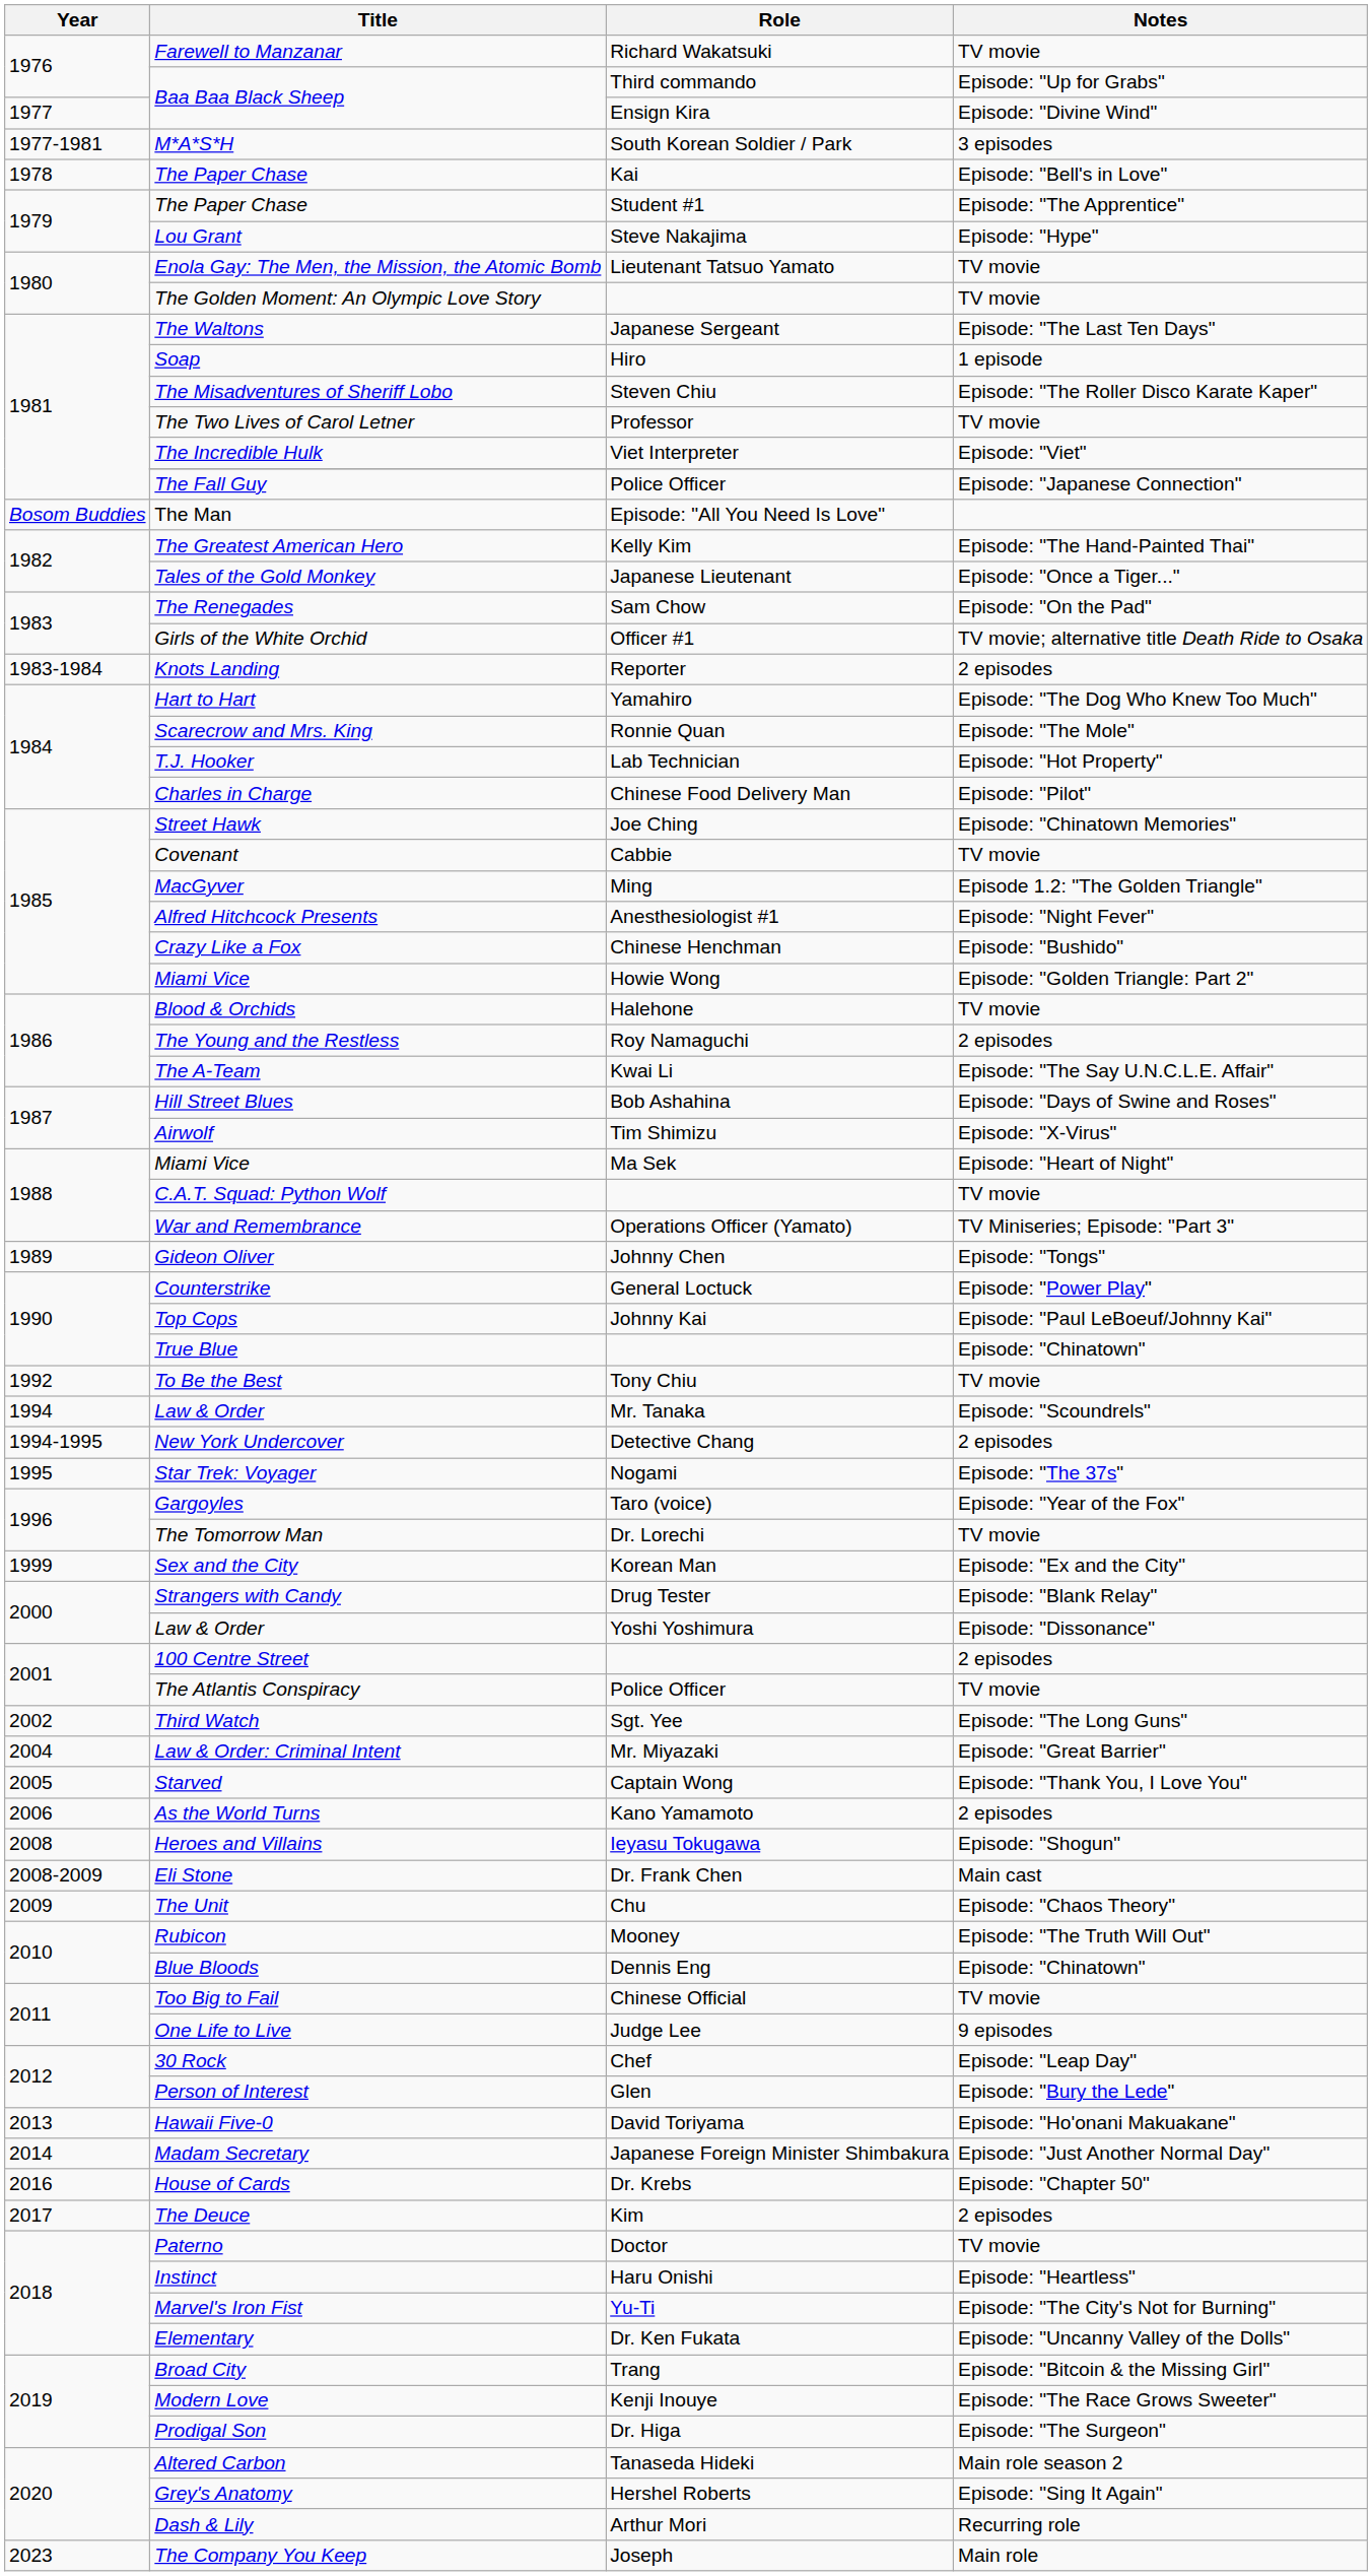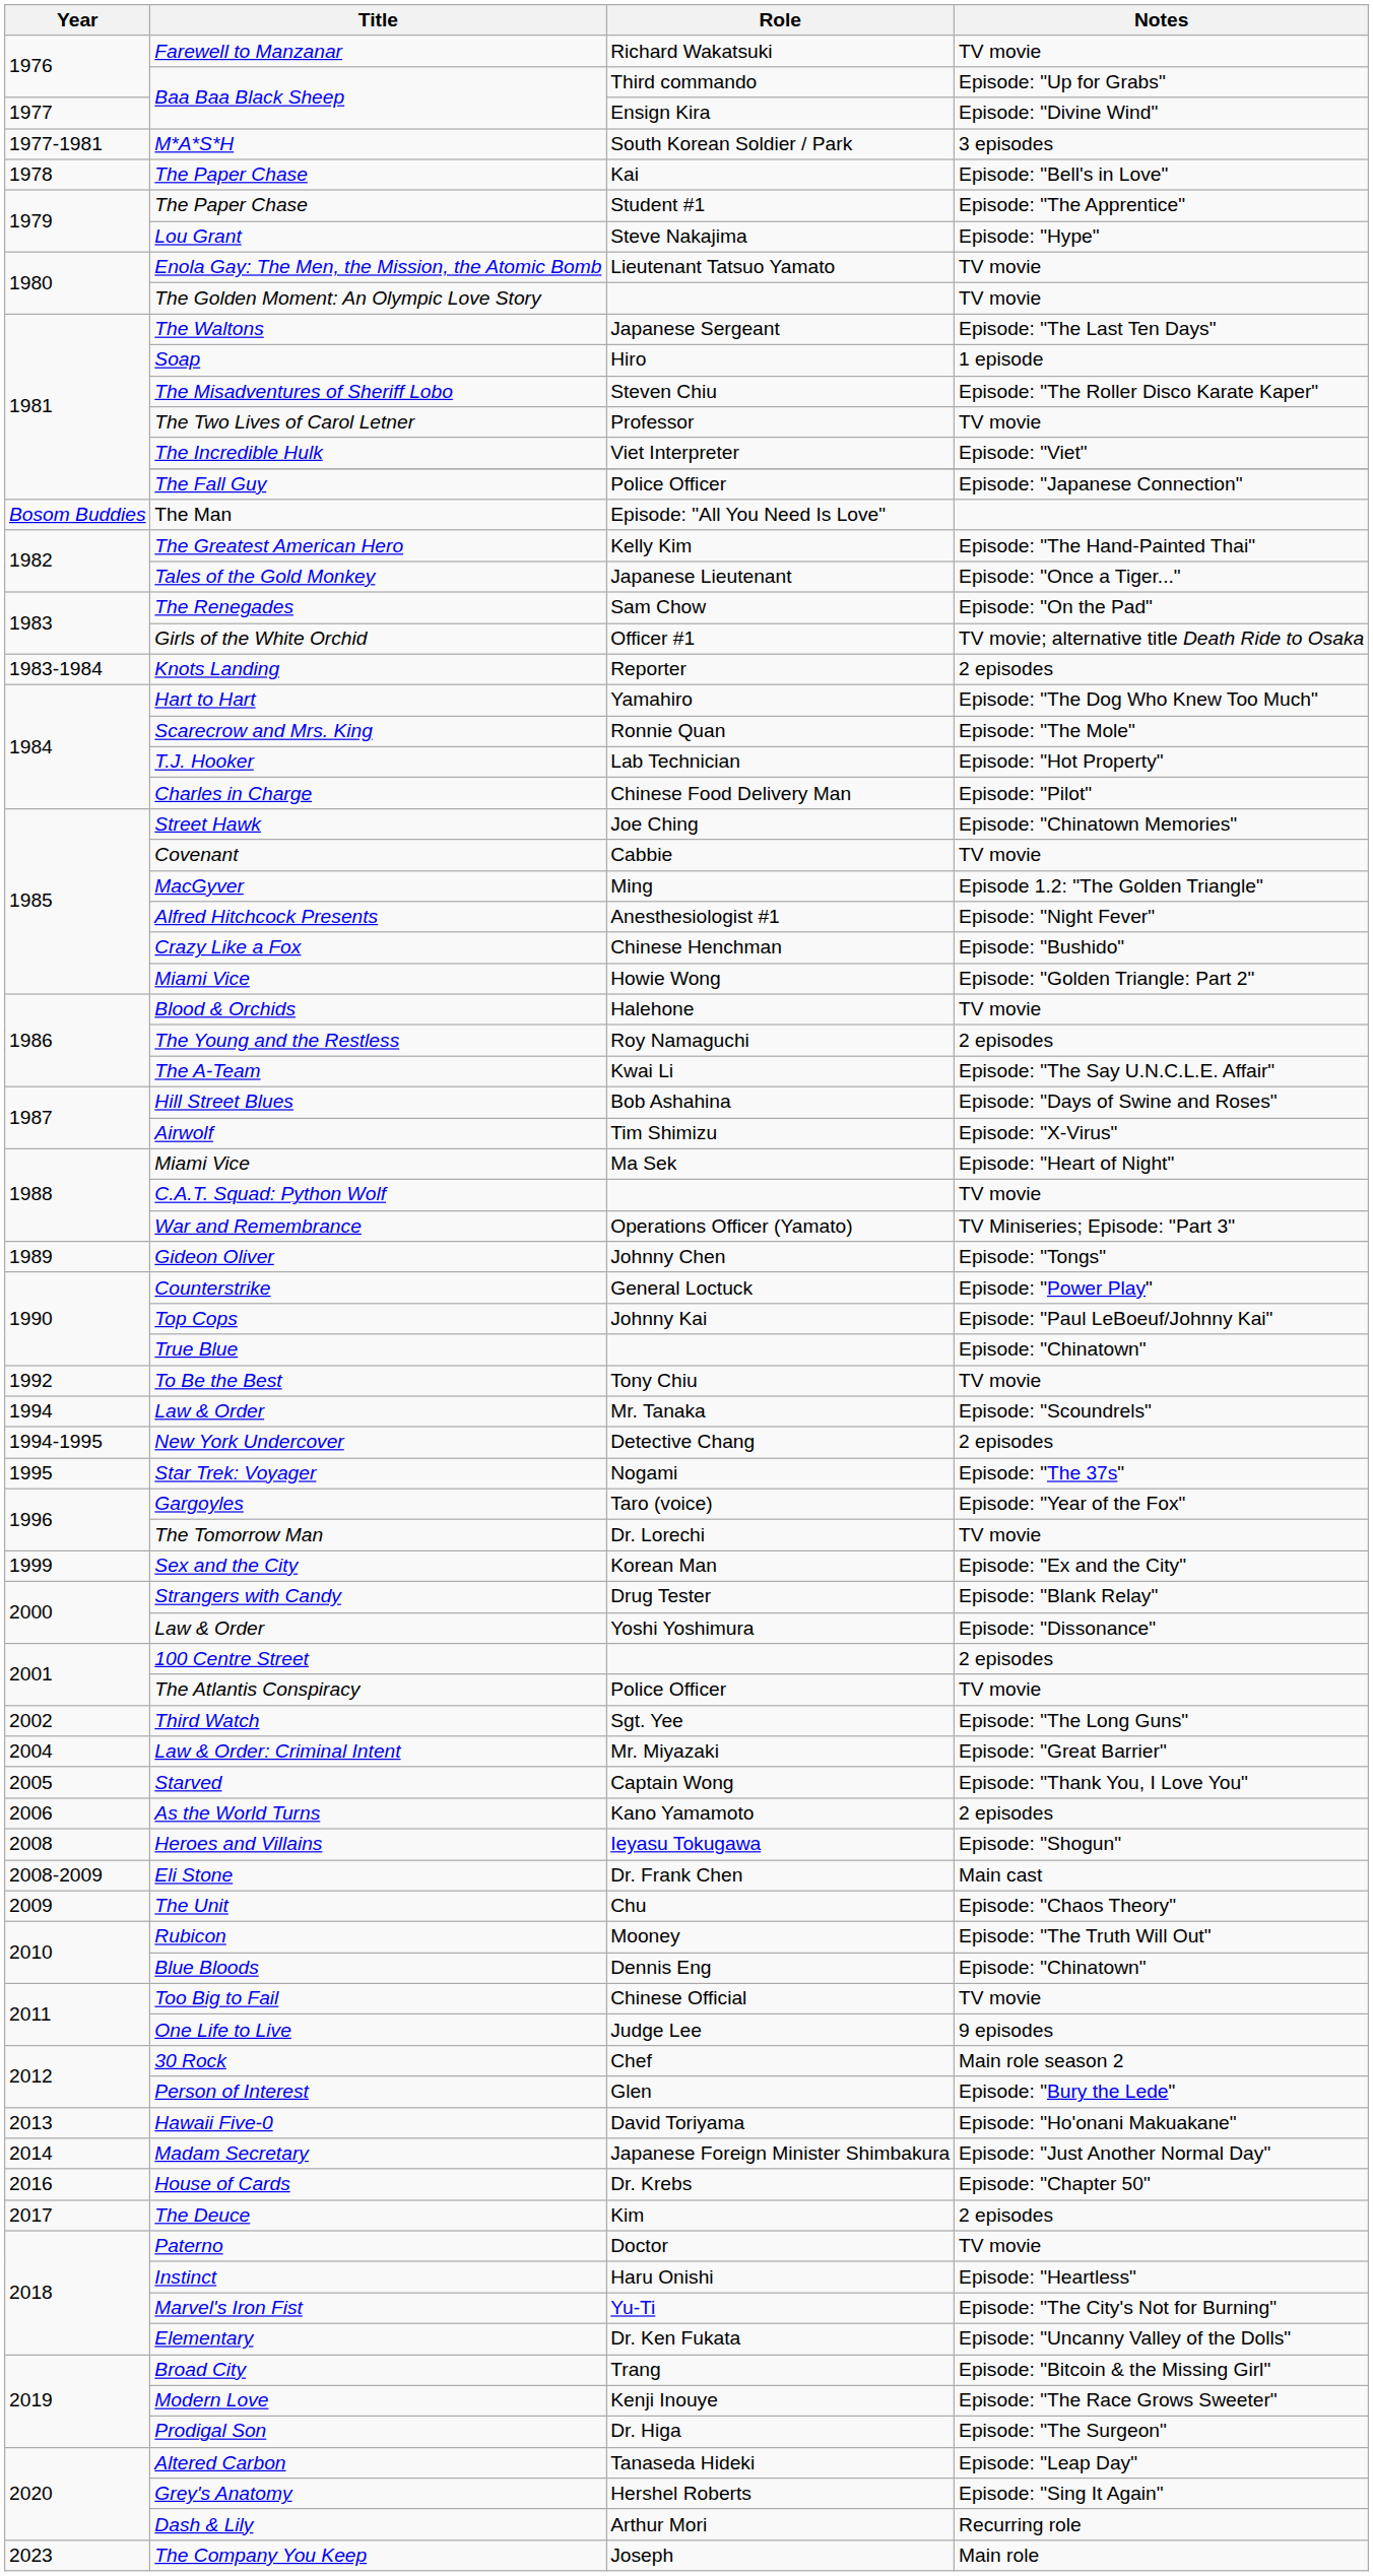30 Rock | Notes: Episode: "Leap Day" -> Main role season 2
Altered Carbon | Notes: Main role season 2 -> Episode: "Leap Day"
